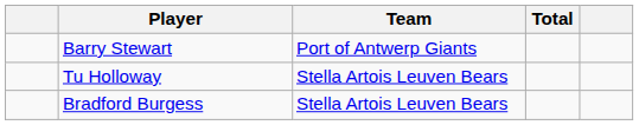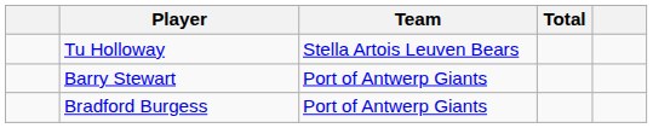rows swapped: Tu Holloway <-> Barry Stewart
Bradford Burgess | Team: Stella Artois Leuven Bears -> Port of Antwerp Giants
